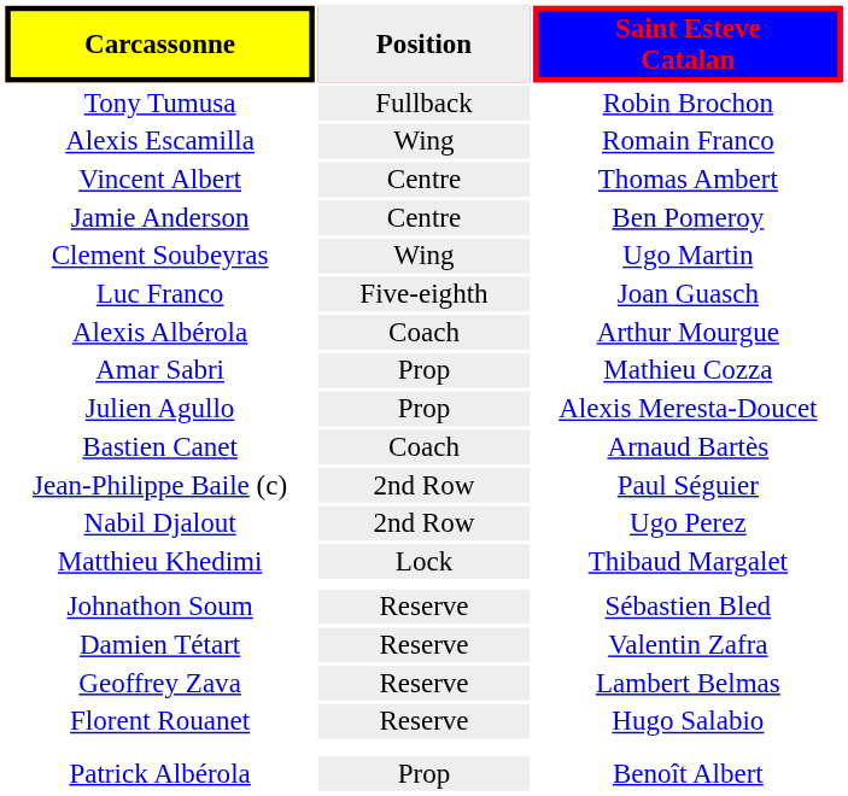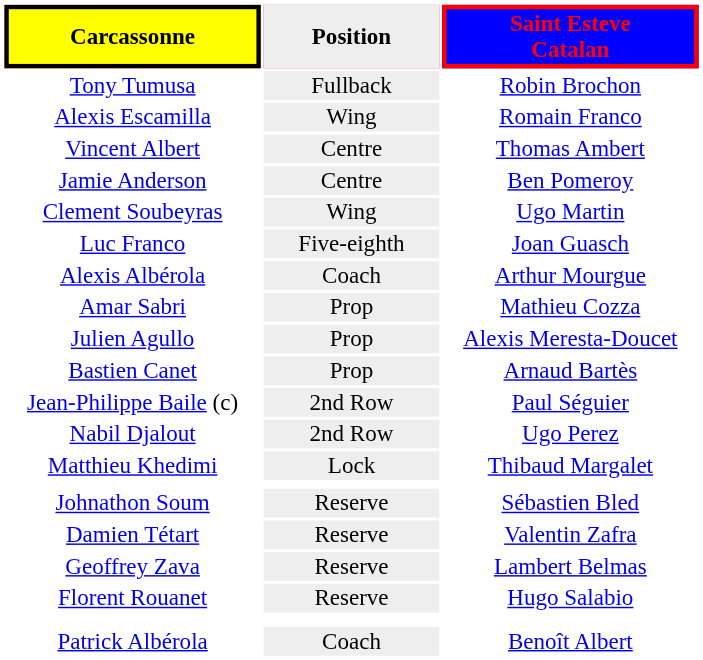Bastien Canet | Position: Coach -> Prop
Patrick Albérola | Position: Prop -> Coach
